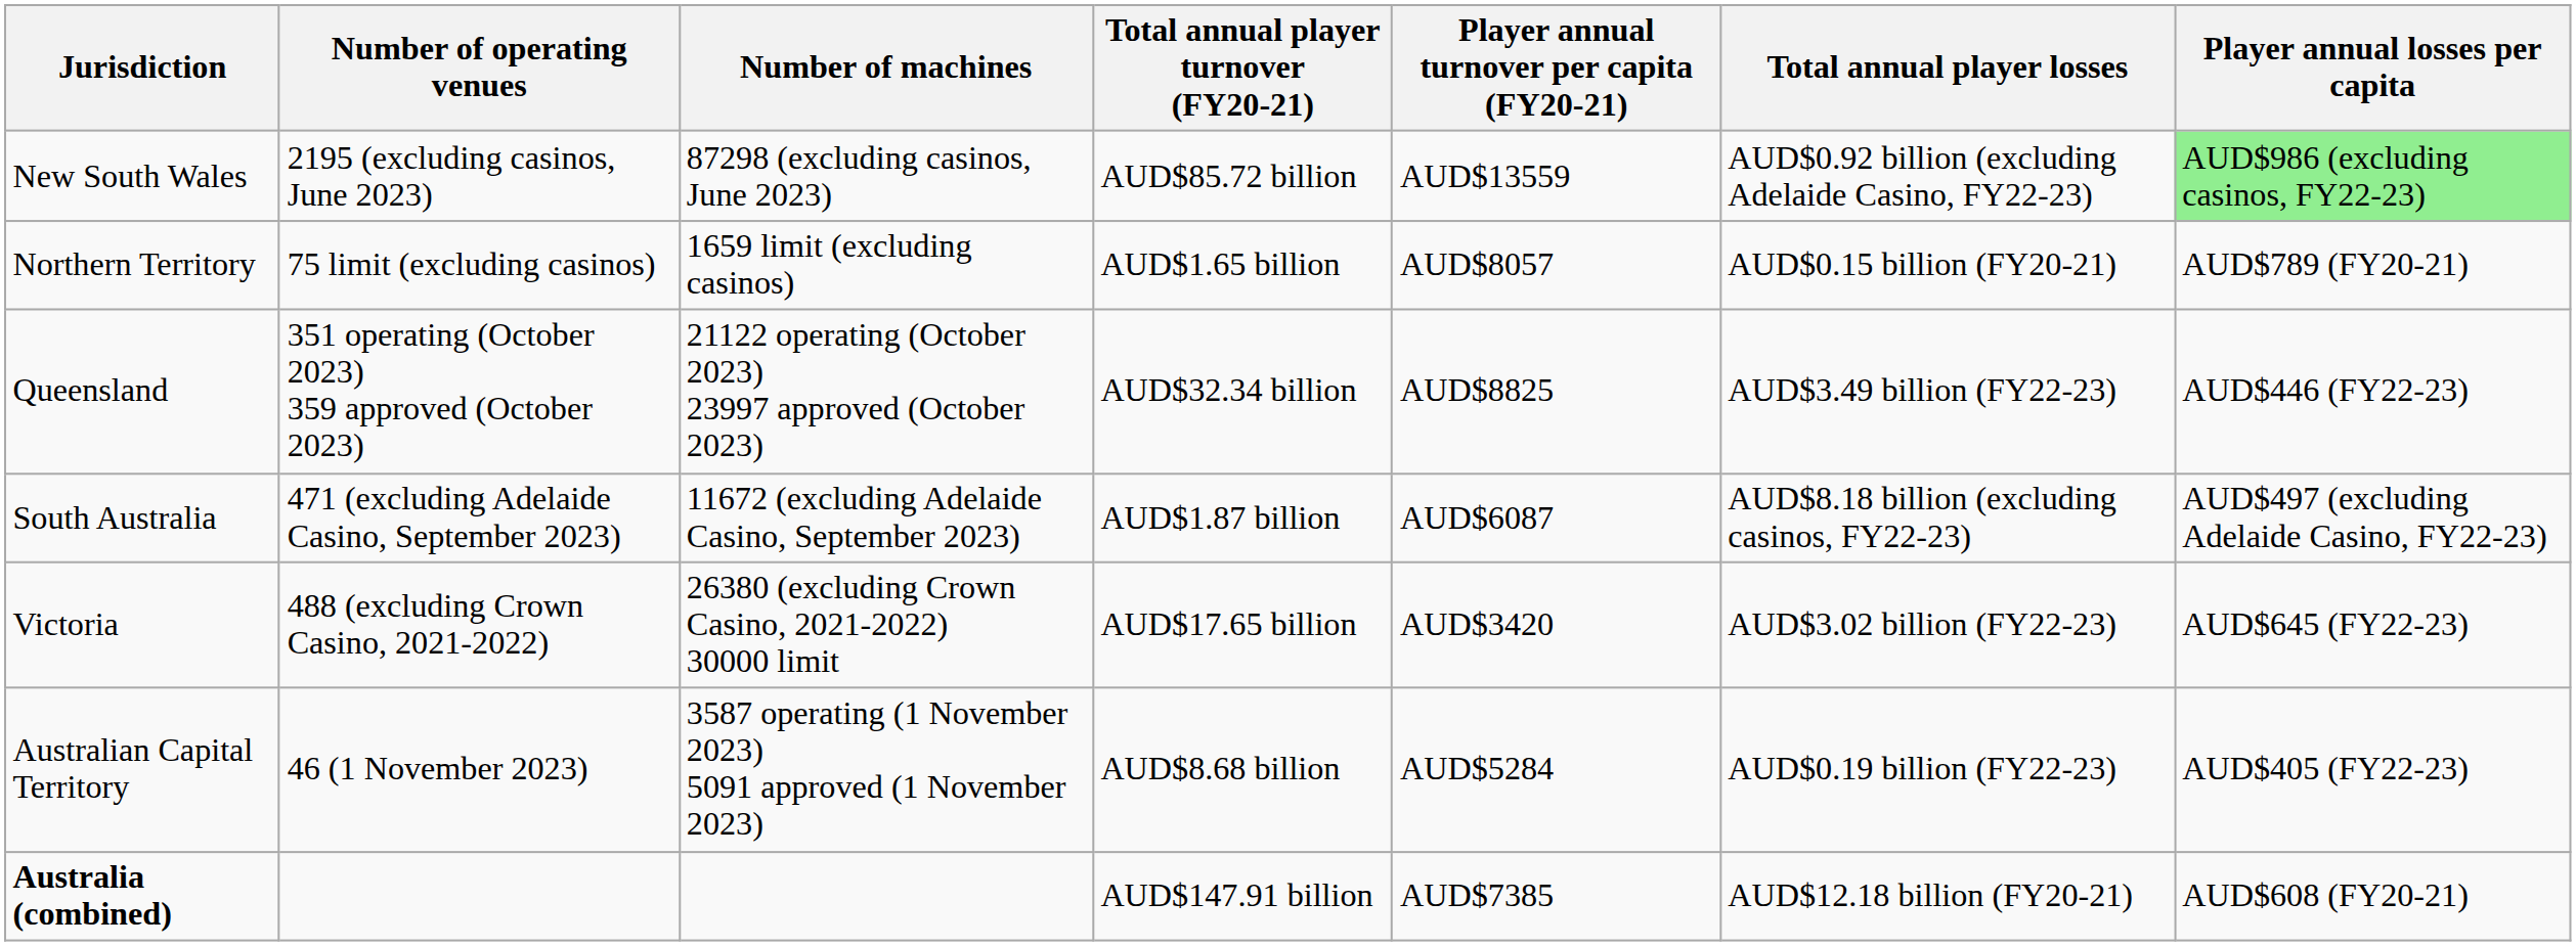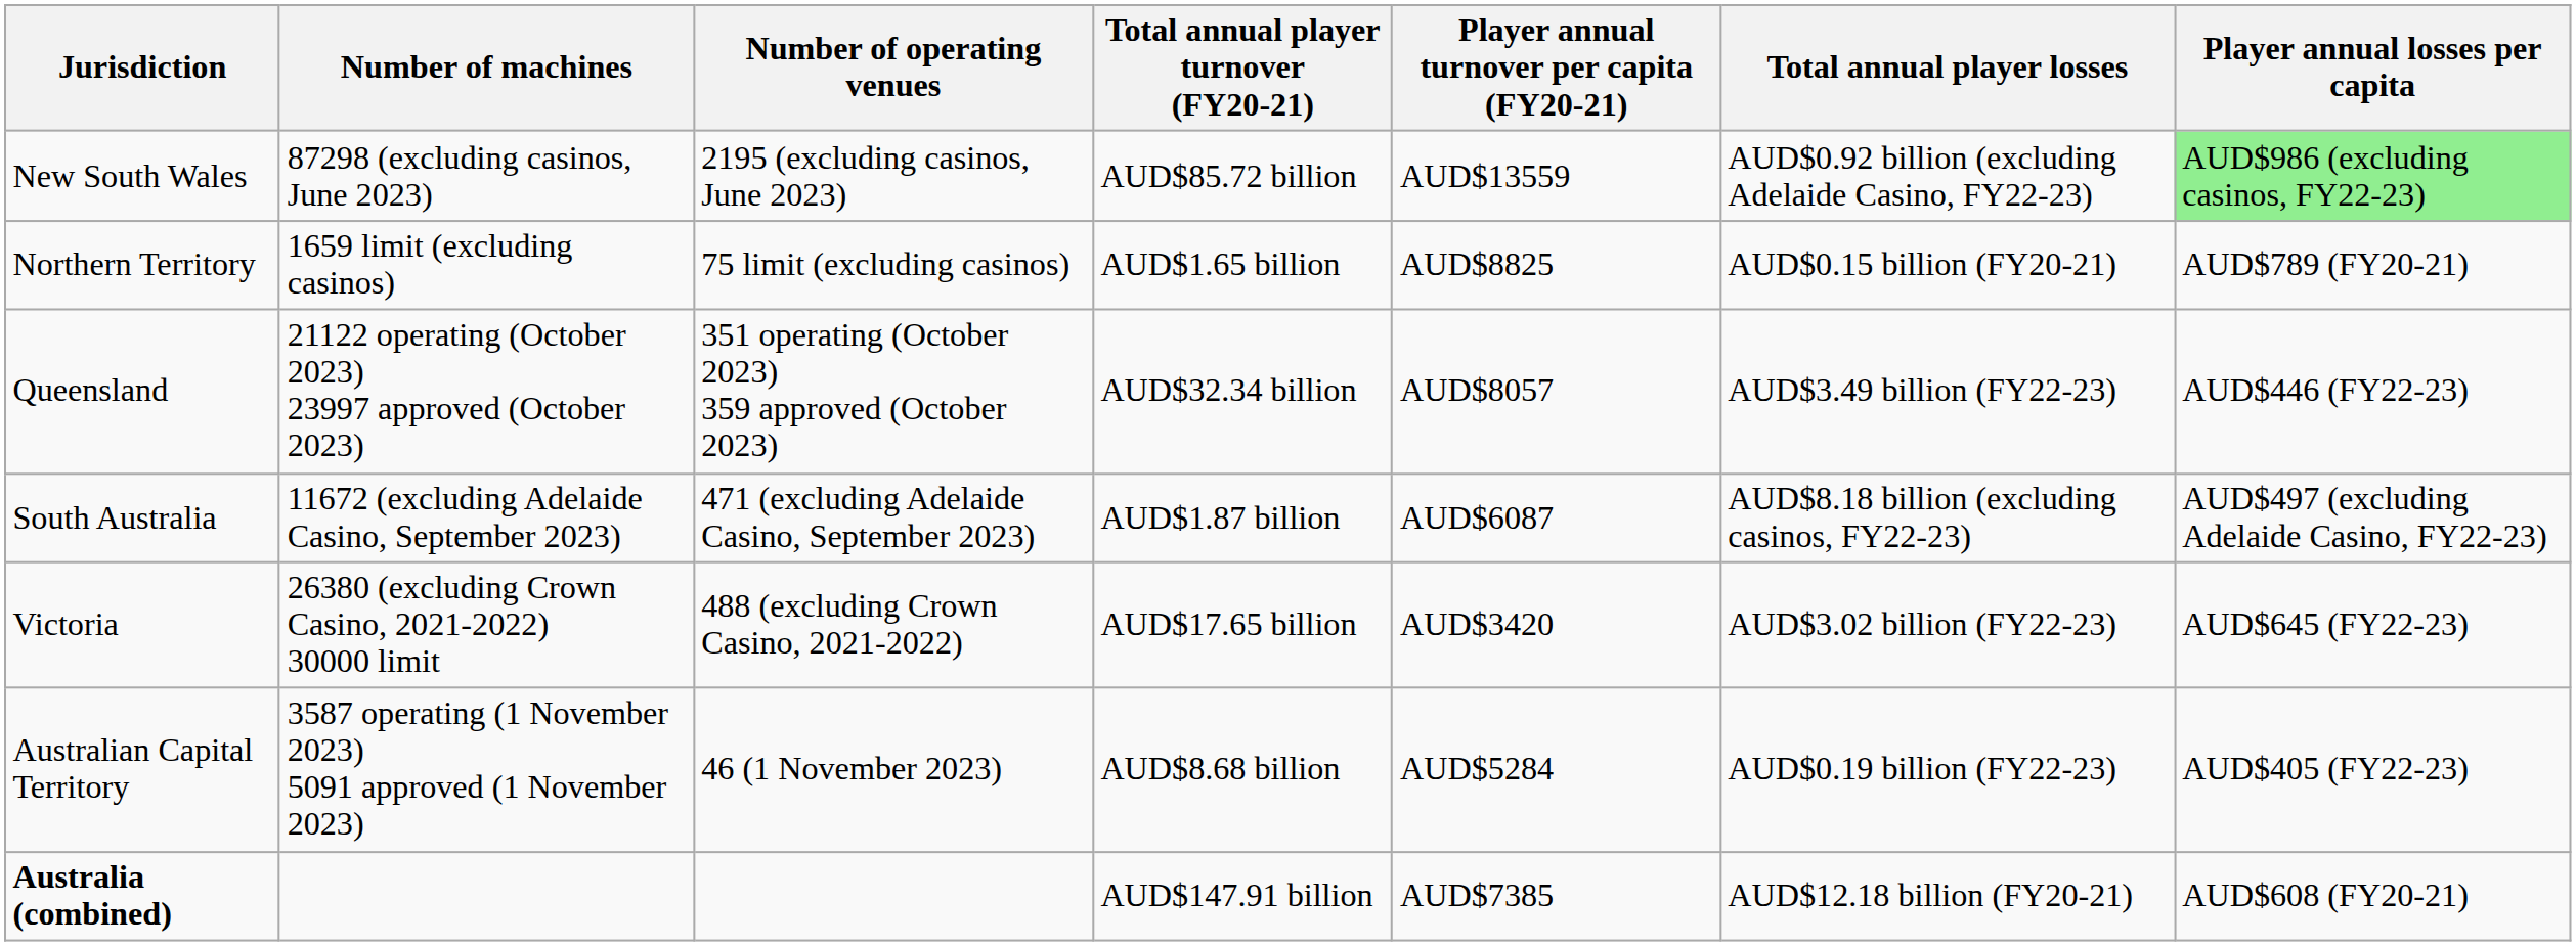columns swapped: Number of machines <-> Number of operating venues
Northern Territory | Player annual turnover per capita (FY20-21): AUD$8057 -> AUD$8825
Queensland | Player annual turnover per capita (FY20-21): AUD$8825 -> AUD$8057
